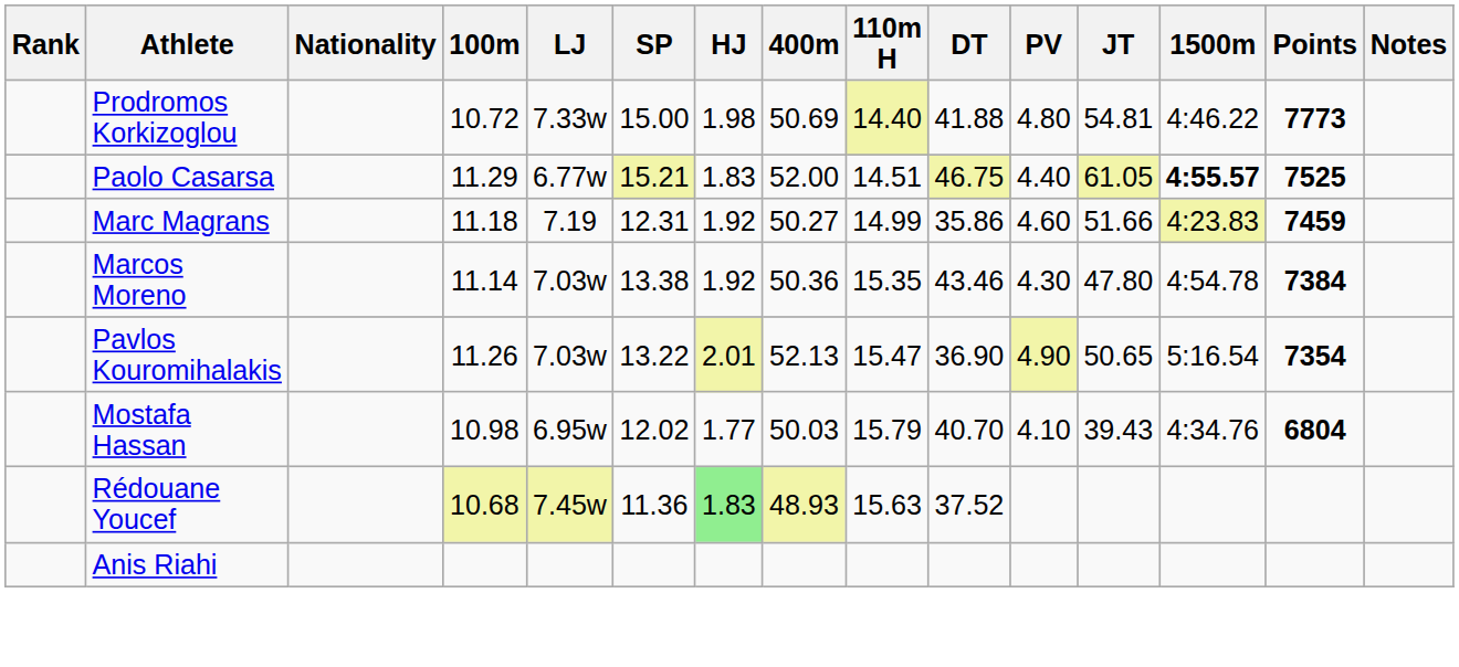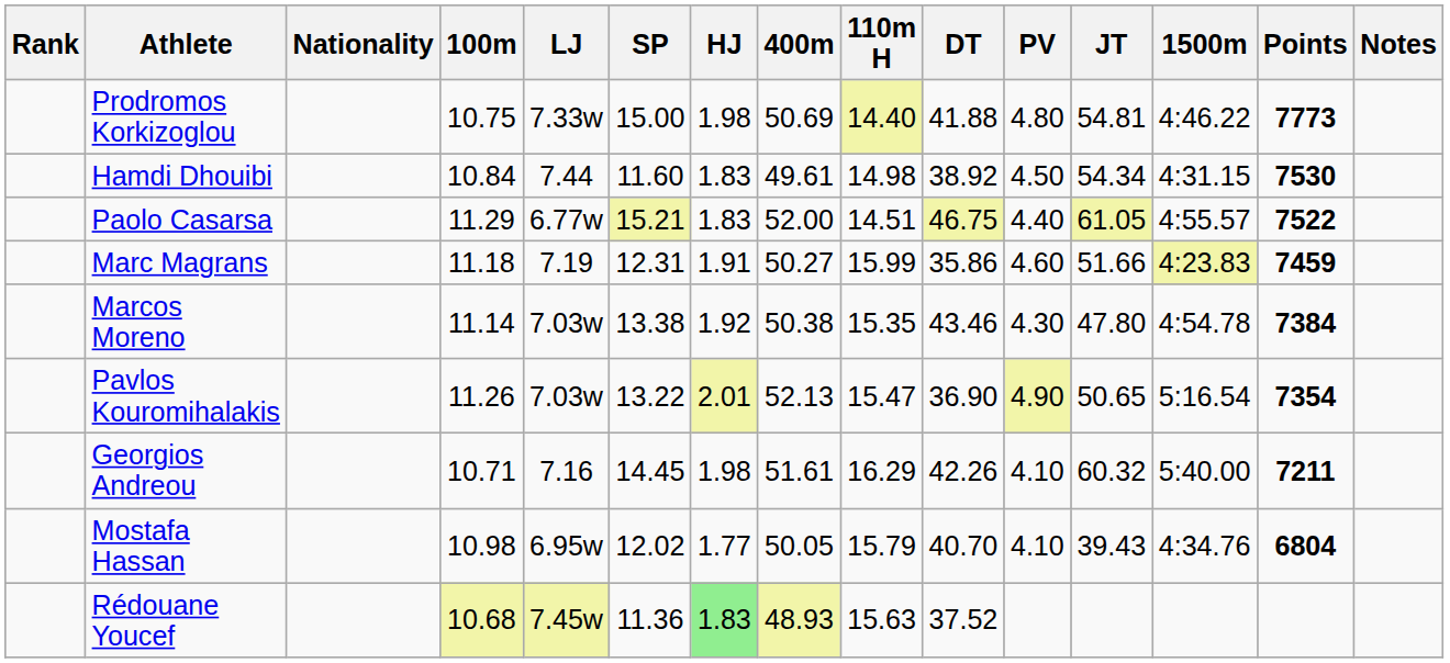Prodromos Korkizoglou | 100m: 10.72 -> 10.75
+ row: Hamdi Dhouibi | 10.84 | 7.44 | 11.60 | 1.83 | 49.61 | 14.98 | 38.92 | 4.50 | 54.34 | 4:31.15 | 7530
Paolo Casarsa | 1500m: bold -> normal
Paolo Casarsa | Points: 7525 -> 7522
Marc Magrans | HJ: 1.92 -> 1.91
Marc Magrans | 110m H: 14.99 -> 15.99
Marcos Moreno | 400m: 50.36 -> 50.38
+ row: Georgios Andreou | 10.71 | 7.16 | 14.45 | 1.98 | 51.61 | 16.29 | 42.26 | 4.10 | 60.32 | 5:40.00 | 7211
Mostafa Hassan | 400m: 50.03 -> 50.05
- row: Anis Riahi
